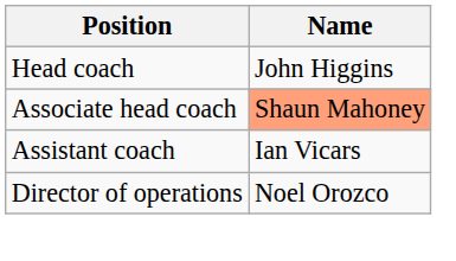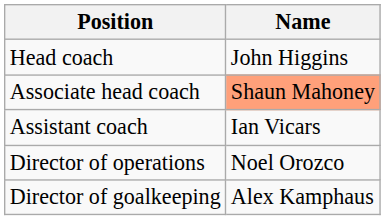+ row: Director of goalkeeping | Alex Kamphaus
